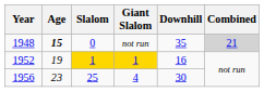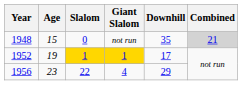1948 | Age: bold -> normal
1952 | Downhill: 16 -> 17
1956 | Slalom: 25 -> 22
1956 | Downhill: 30 -> 29
